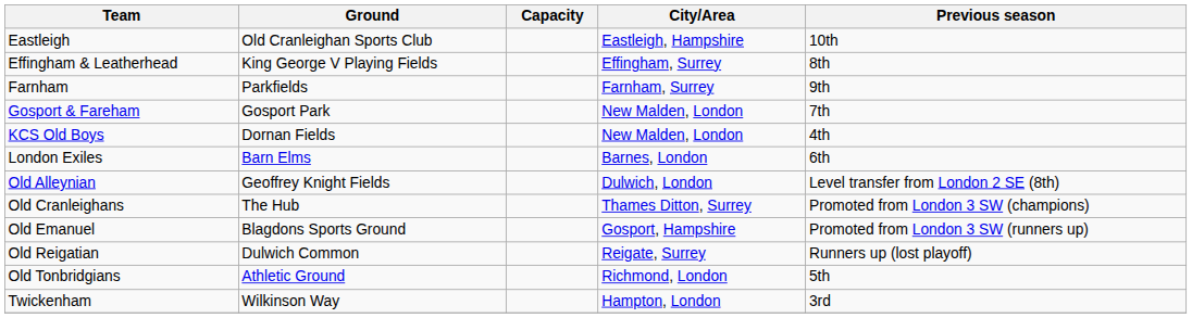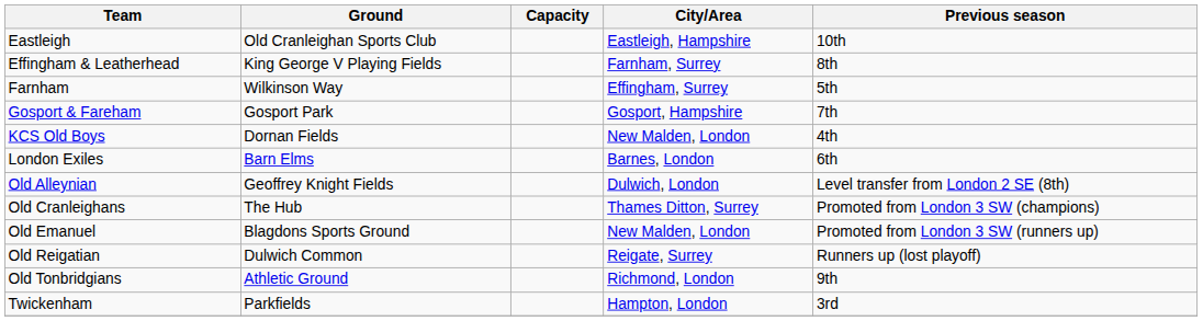Effingham & Leatherhead | City/Area: Effingham, Surrey -> Farnham, Surrey
Farnham | Ground: Parkfields -> Wilkinson Way
Farnham | City/Area: Farnham, Surrey -> Effingham, Surrey
Farnham | Previous season: 9th -> 5th
Gosport & Fareham | City/Area: New Malden, London -> Gosport, Hampshire
Old Emanuel | City/Area: Gosport, Hampshire -> New Malden, London
Old Tonbridgians | Previous season: 5th -> 9th
Twickenham | Ground: Wilkinson Way -> Parkfields
